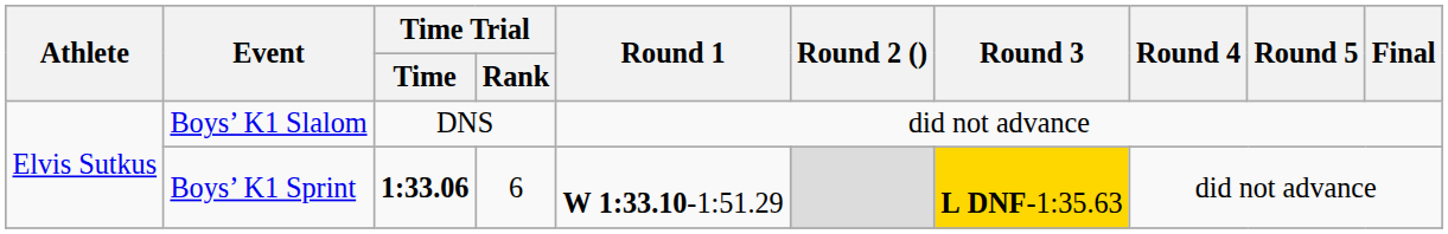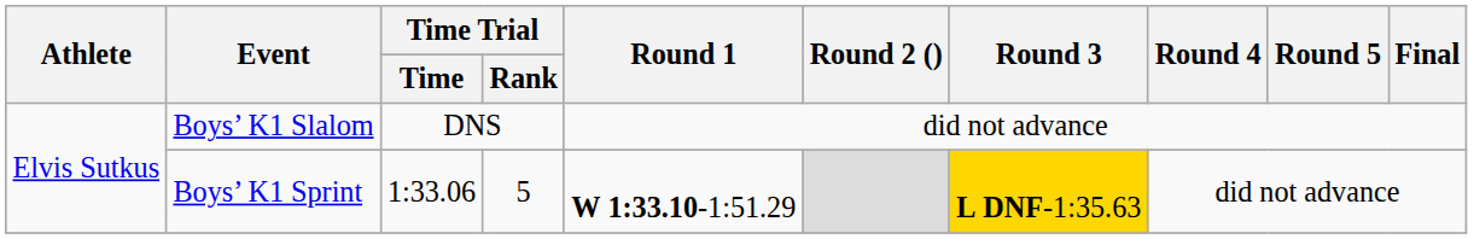Boys’ K1 Sprint | Time Trial / Time: bold -> normal
Boys’ K1 Sprint | Time Trial / Rank: 6 -> 5
